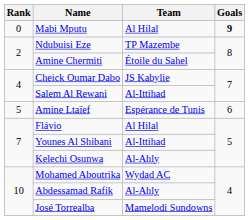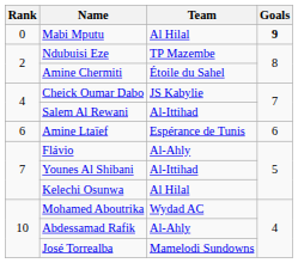Amine Ltaïef | Rank: 5 -> 6
Flávio | Team: Al Hilal -> Al-Ahly
Kelechi Osunwa | Team: Al-Ahly -> Al Hilal
